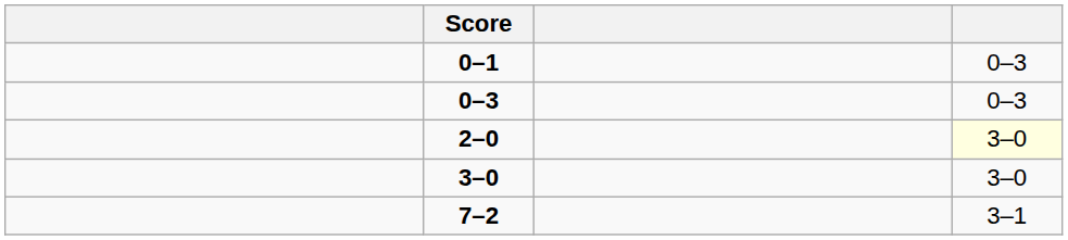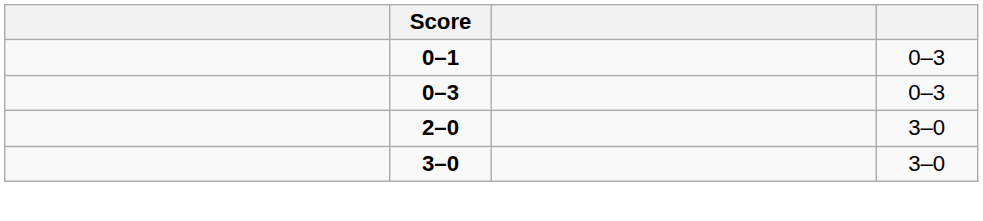2–0 | column 4: lightyellow background -> no background
- row: 7–2 | 3–1
